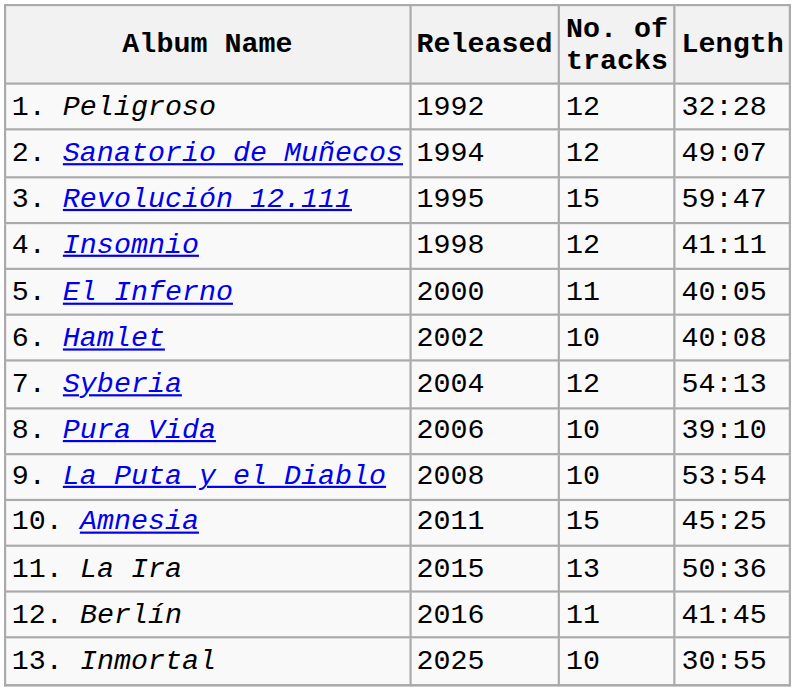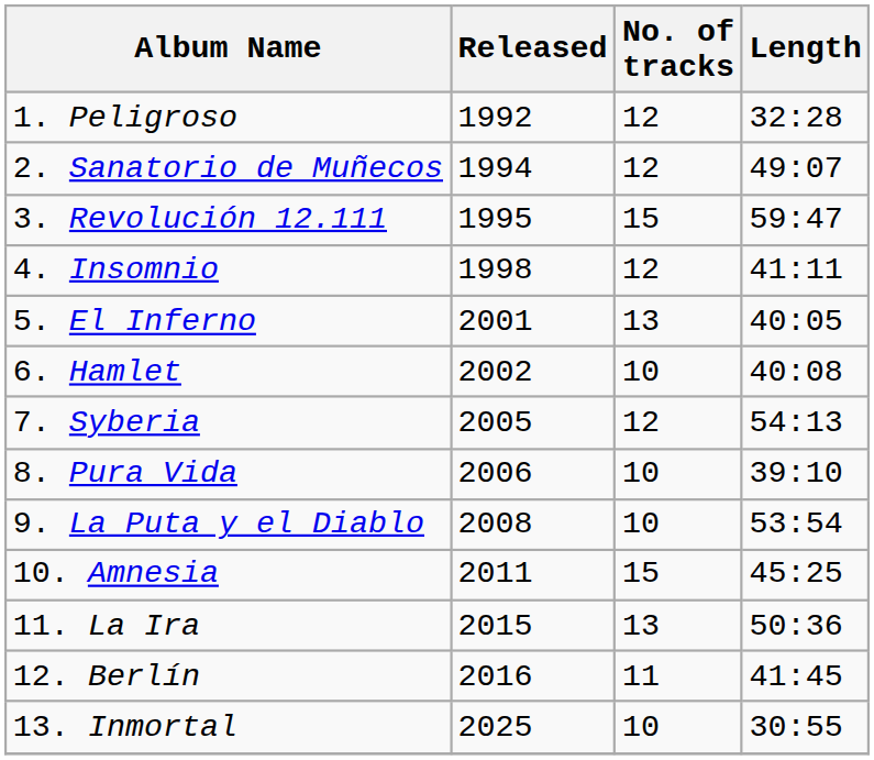5. El Inferno | Released: 2000 -> 2001
5. El Inferno | No. of tracks: 11 -> 13
7. Syberia | Released: 2004 -> 2005
